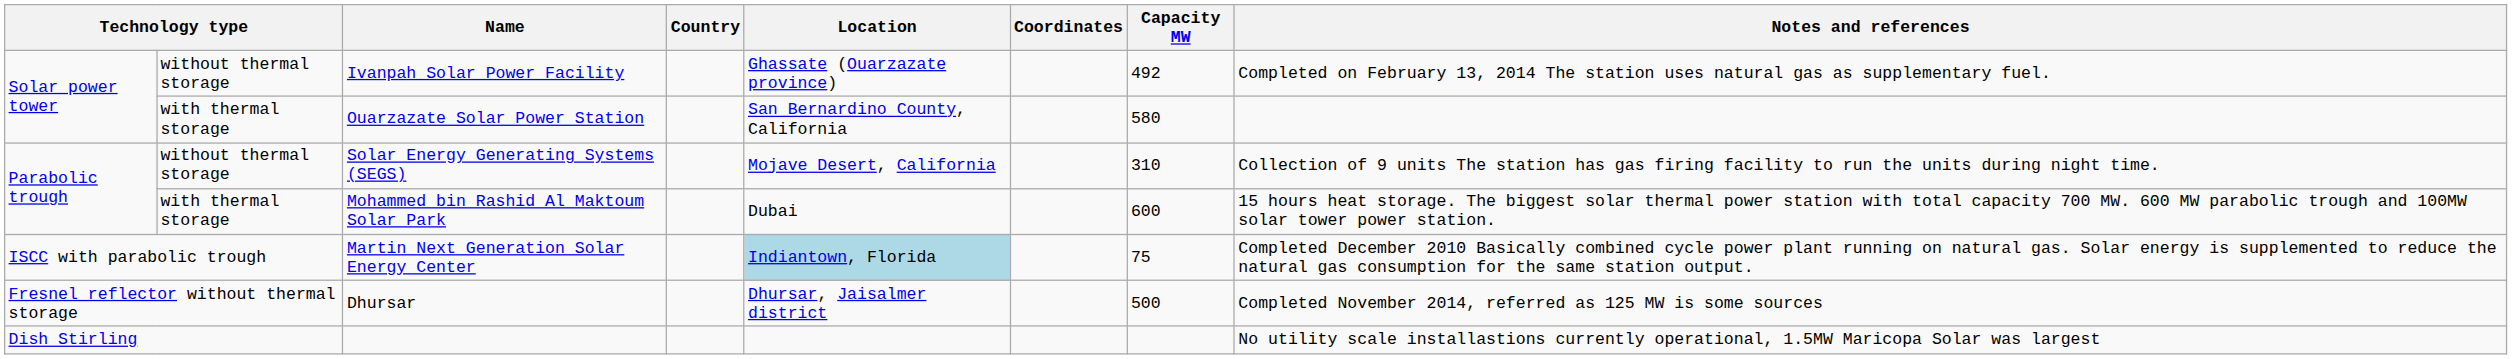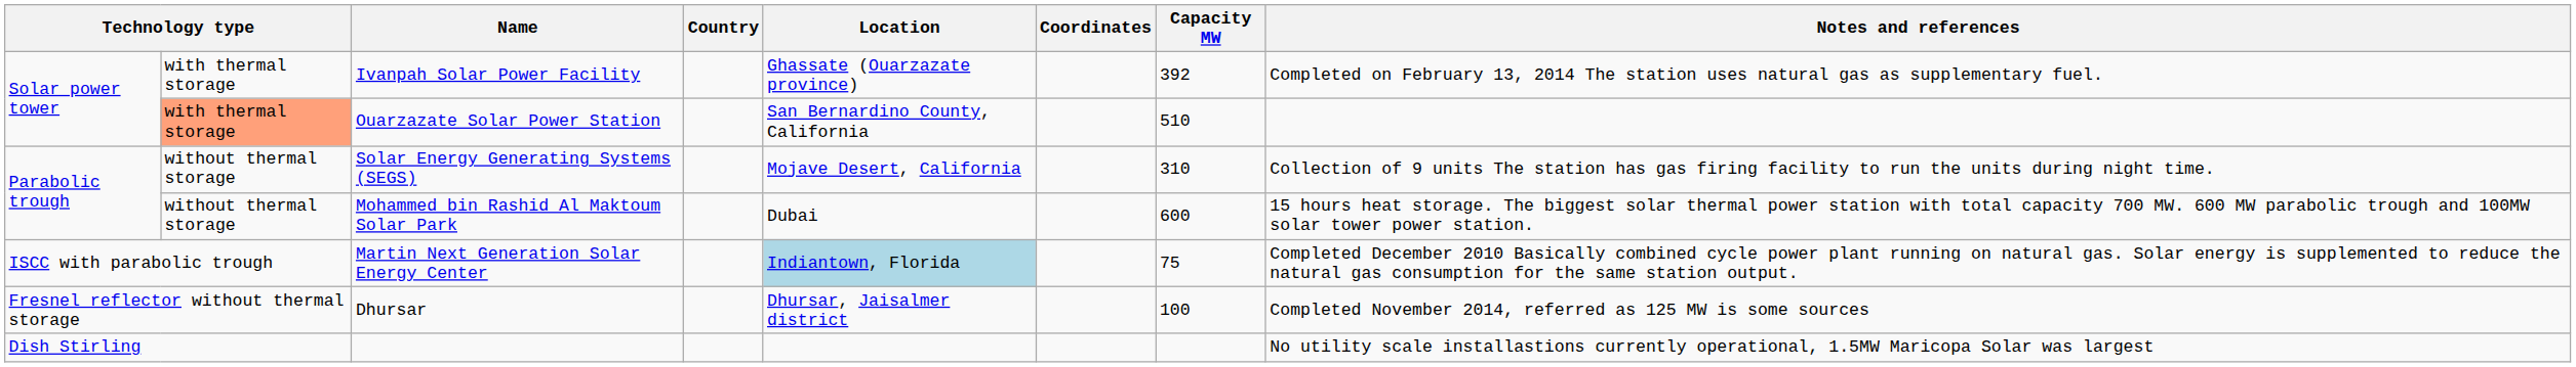Ivanpah Solar Power Facility | column 2: without thermal storage -> with thermal storage
Ivanpah Solar Power Facility | Capacity MW: 492 -> 392
Ouarzazate Solar Power Station | column 2: no background -> lightsalmon background
Ouarzazate Solar Power Station | Capacity MW: 580 -> 510
Mohammed bin Rashid Al Maktoum Solar Park | column 2: with thermal storage -> without thermal storage
Dhursar | Capacity MW: 500 -> 100
